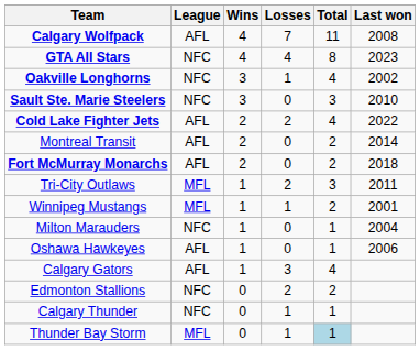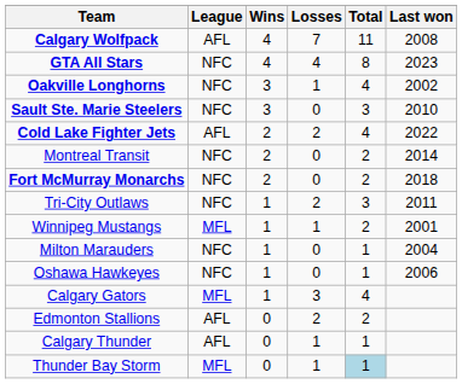Montreal Transit | League: AFL -> NFC
Fort McMurray Monarchs | League: AFL -> NFC
Tri-City Outlaws | League: MFL -> NFC
Oshawa Hawkeyes | League: AFL -> NFC
Calgary Gators | League: AFL -> MFL
Edmonton Stallions | League: NFC -> AFL
Calgary Thunder | League: NFC -> AFL
